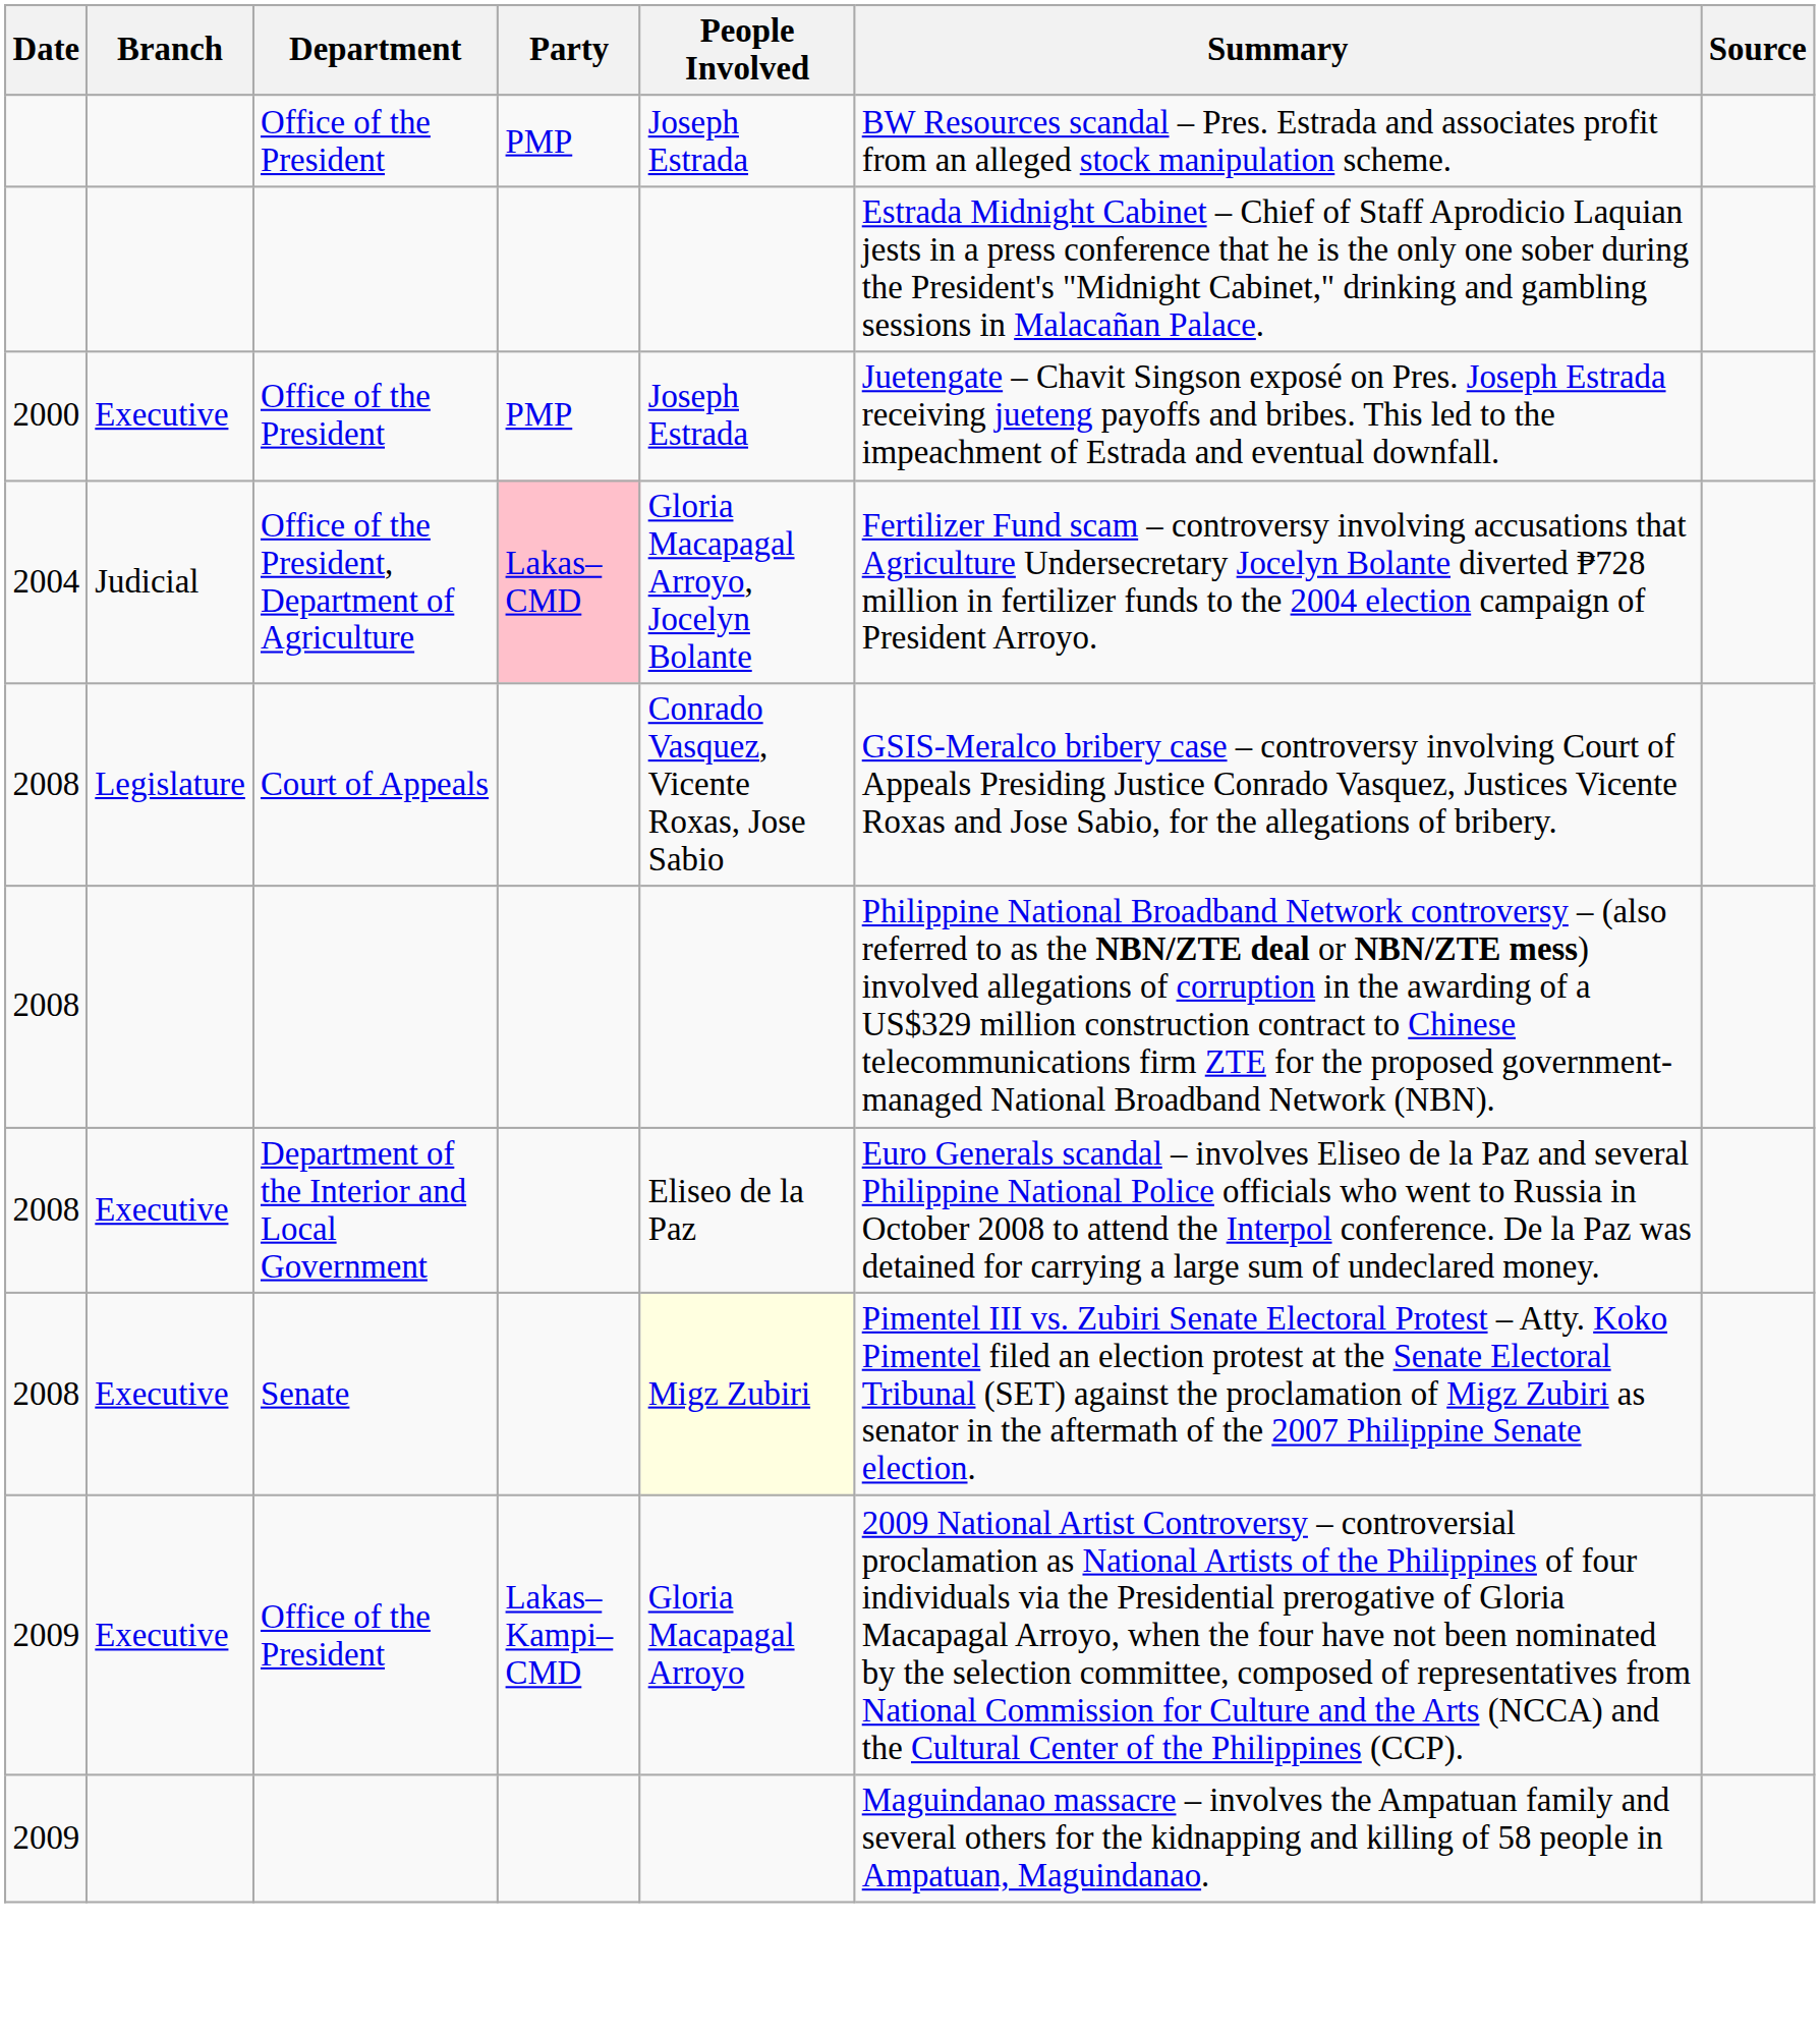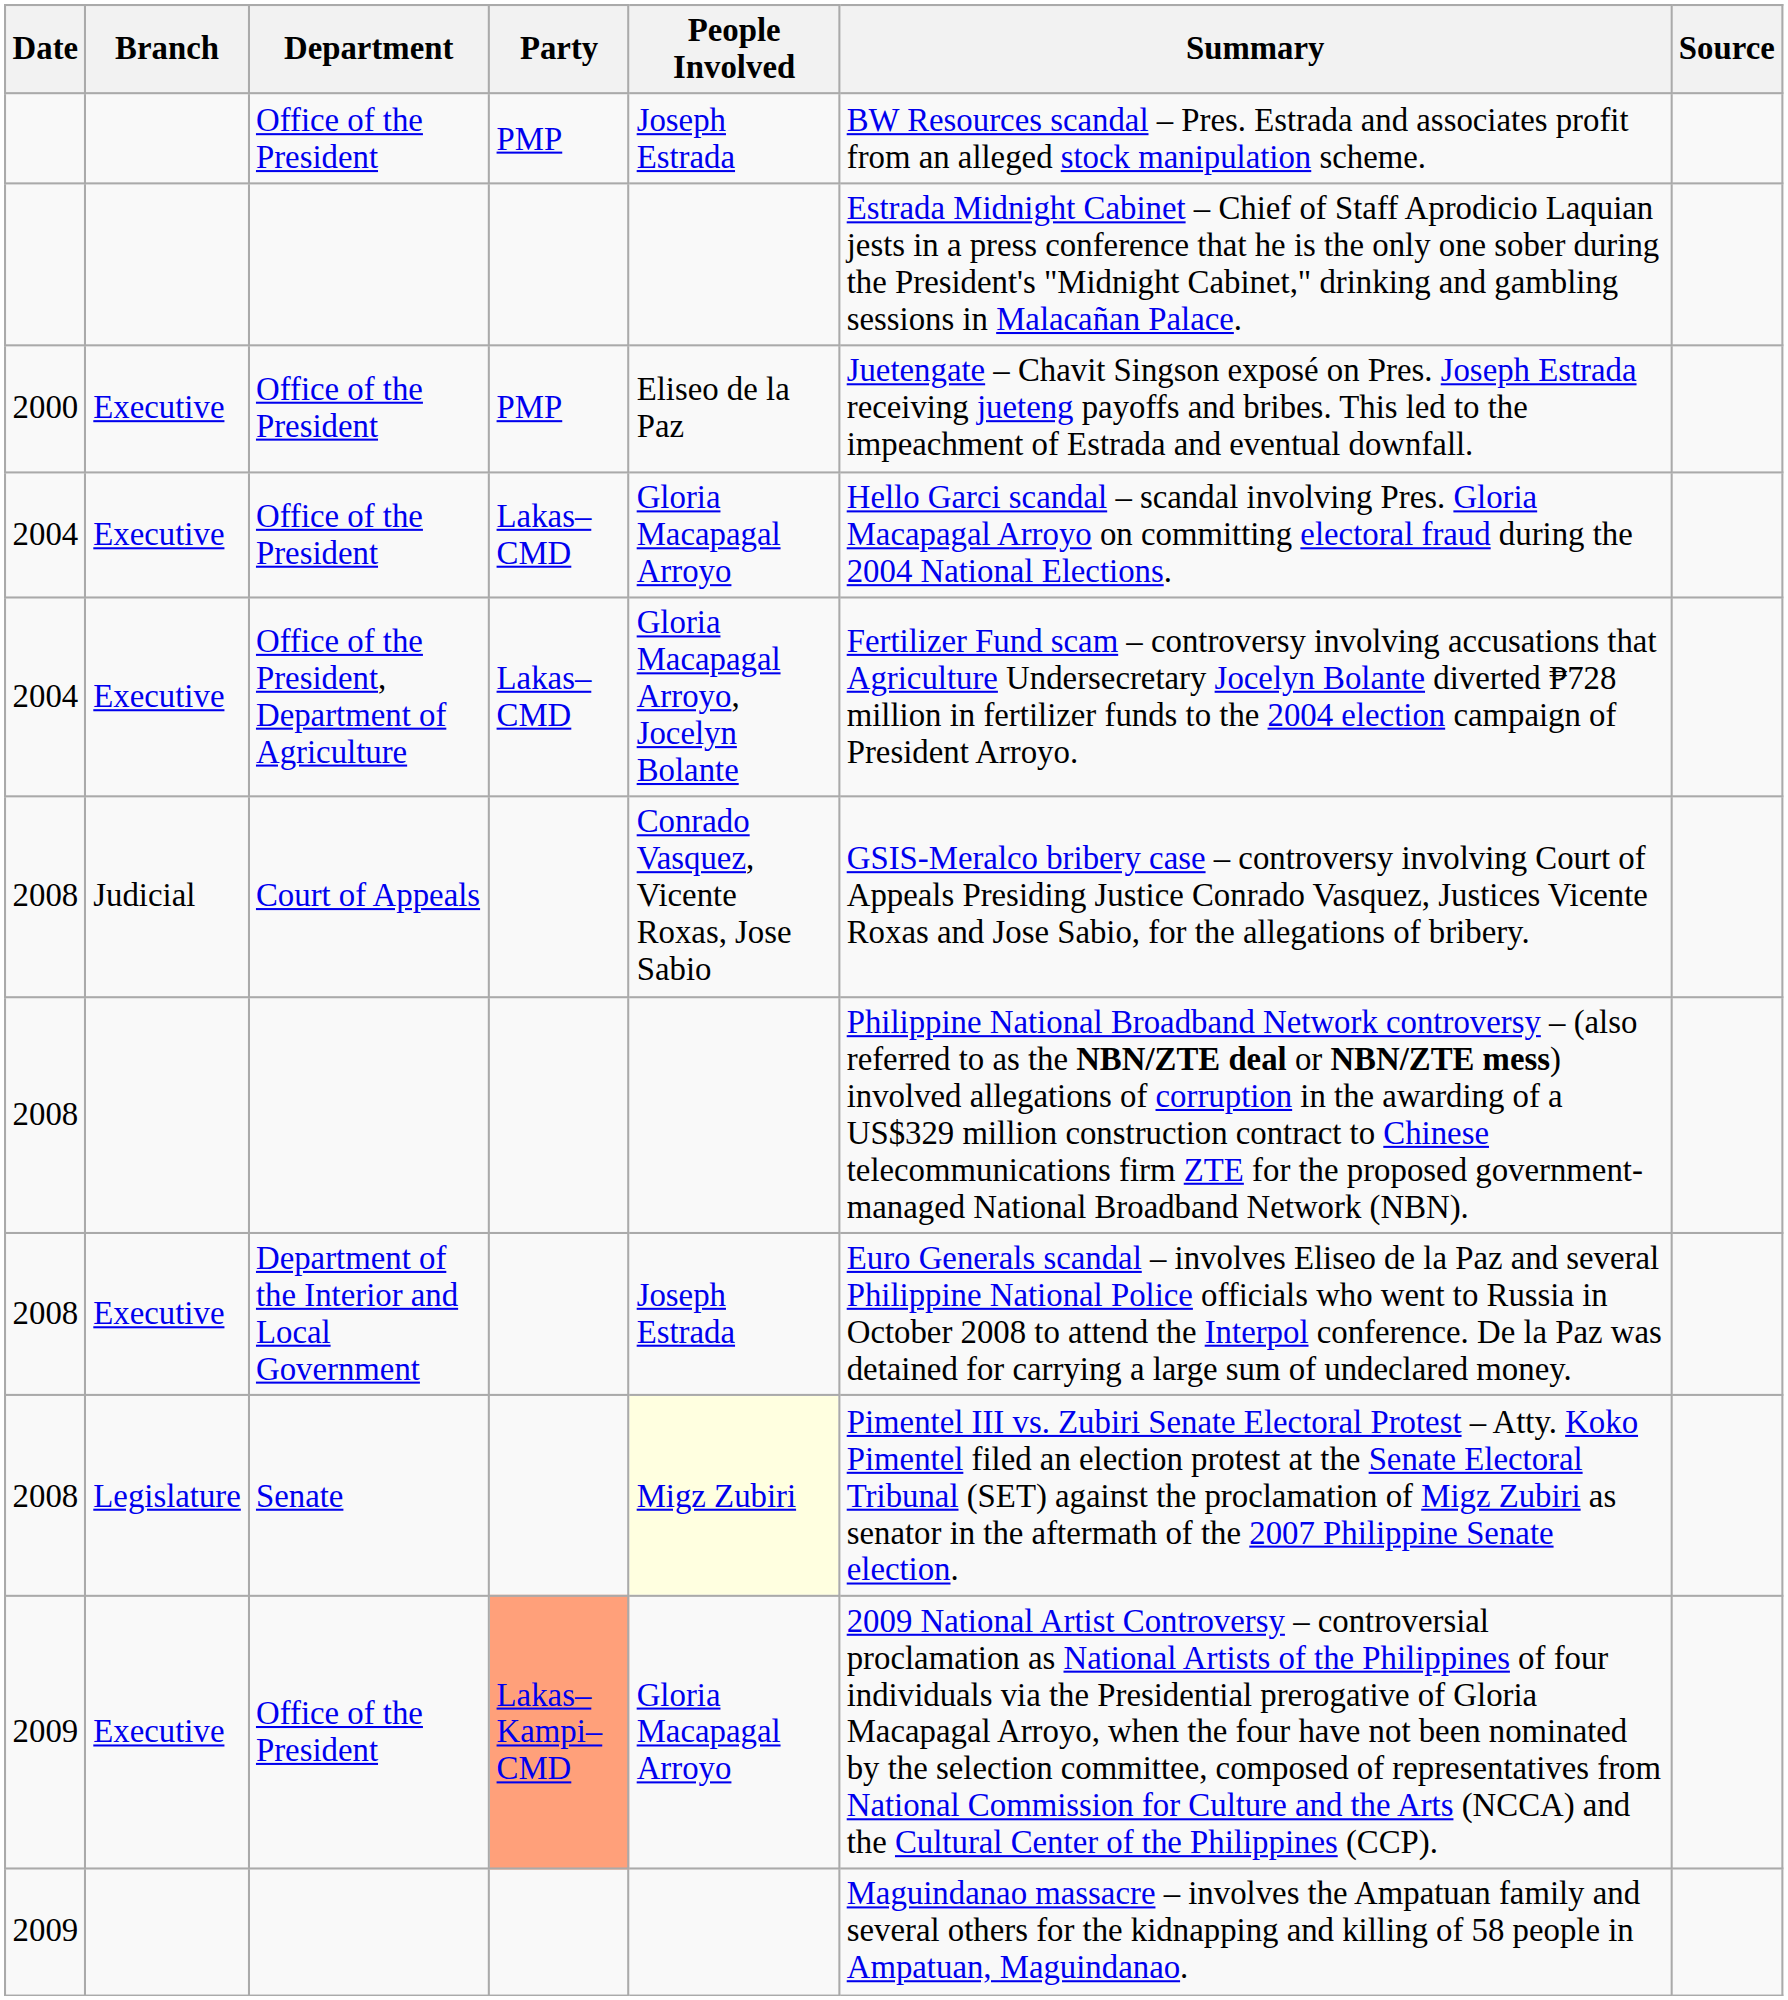2000 / Office of the President | People Involved: Joseph Estrada -> Eliseo de la Paz
+ row: 2004 | Executive | Office of the President | Lakas–CMD | Gloria Macapagal Arroyo | Hello Garci scandal – scandal involving Pres. Gloria Macapagal Arroyo on committing electoral fraud during the 2004 National Elections.
Office of the President, Department of Agriculture | Branch: Judicial -> Executive
Office of the President, Department of Agriculture | Party: pink background -> no background
Court of Appeals | Branch: Legislature -> Judicial
Department of the Interior and Local Government | People Involved: Eliseo de la Paz -> Joseph Estrada
Senate | Branch: Executive -> Legislature
2009 / Office of the President | Party: no background -> lightsalmon background
